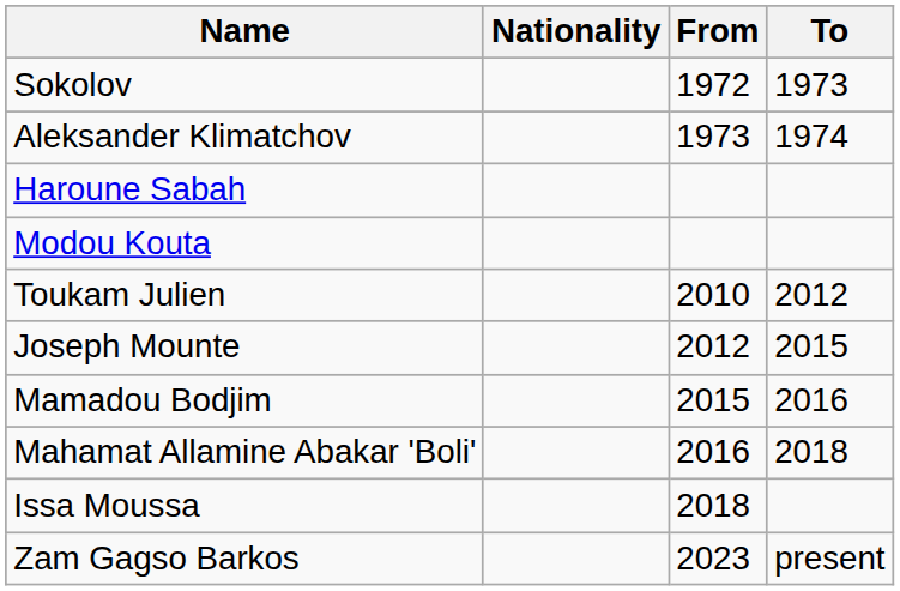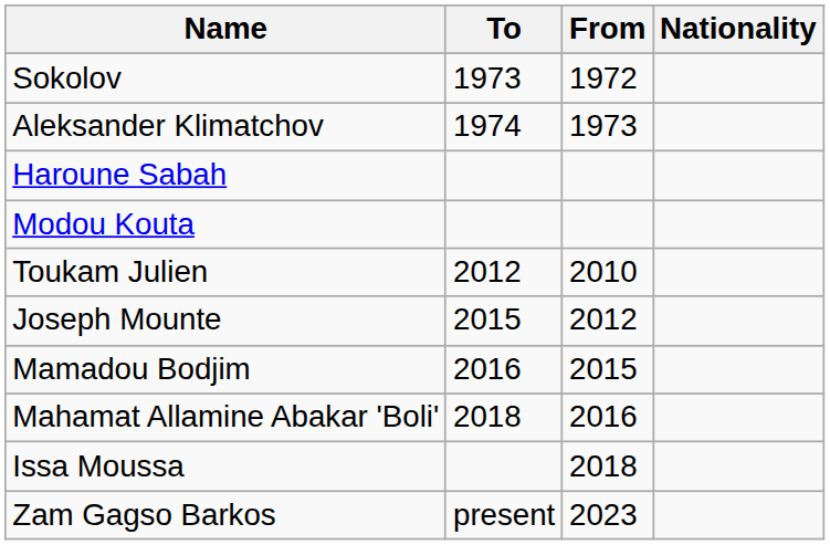columns swapped: Nationality <-> To
